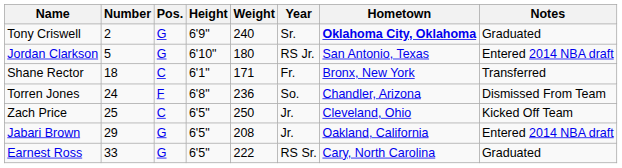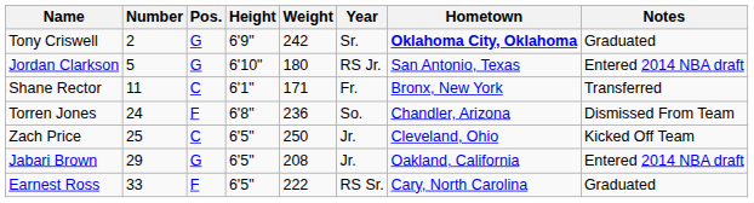Tony Criswell | Weight: 240 -> 242
Shane Rector | Number: 18 -> 11
Earnest Ross | Pos.: G -> F
